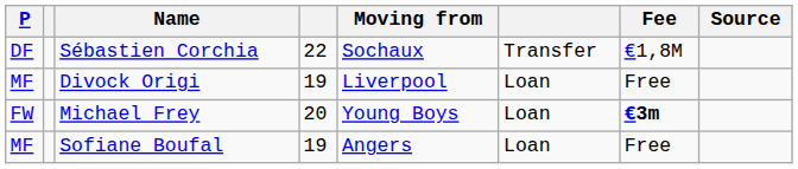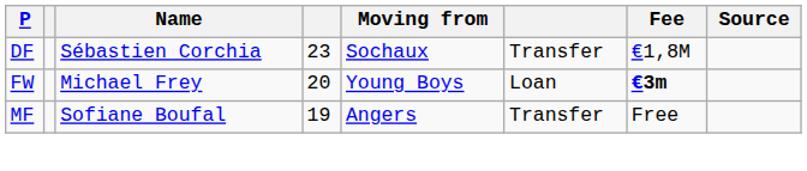Sébastien Corchia | column 4: 22 -> 23
- row: MF | Divock Origi | 19 | Liverpool | Loan | Free
Sofiane Boufal | column 6: Loan -> Transfer
